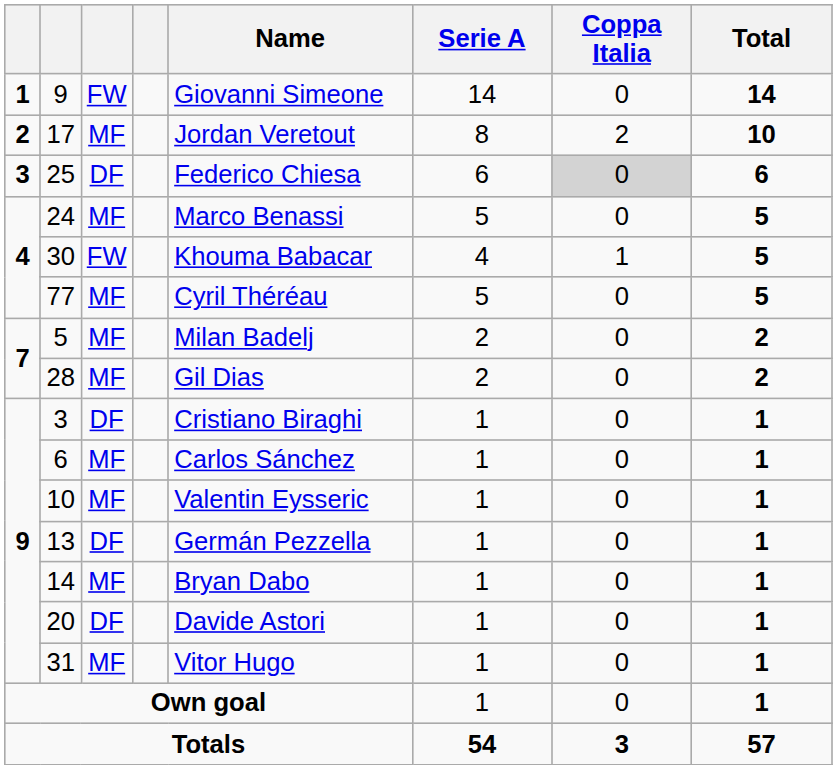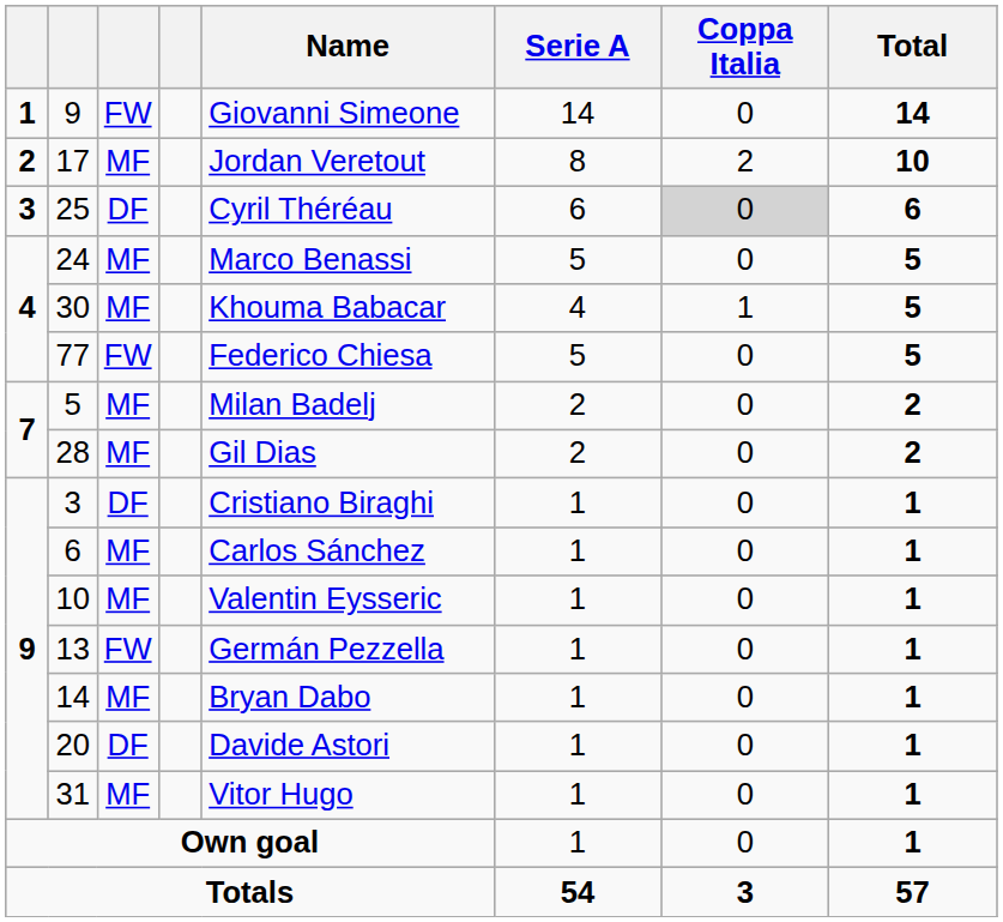25 | Name: Federico Chiesa -> Cyril Théréau
30 | column 3: FW -> MF
77 | column 3: MF -> FW
77 | Name: Cyril Théréau -> Federico Chiesa
13 | column 3: DF -> FW
